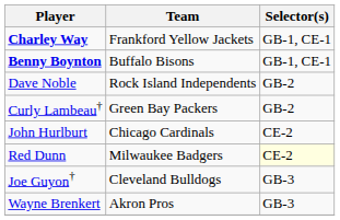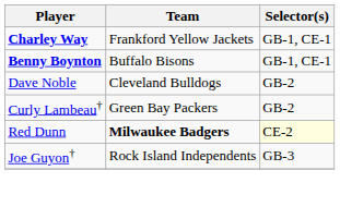Dave Noble | Team: Rock Island Independents -> Cleveland Bulldogs
- row: John Hurlburt | Chicago Cardinals | CE-2
Red Dunn | Team: normal -> bold
Joe Guyon† | Team: Cleveland Bulldogs -> Rock Island Independents
- row: Wayne Brenkert | Akron Pros | GB-3
